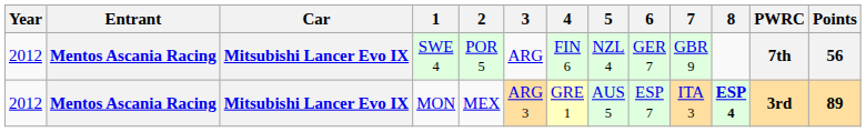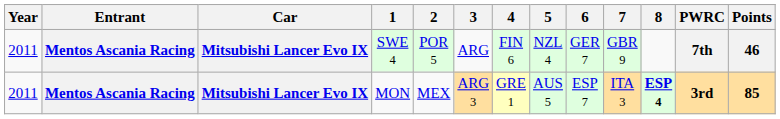SWE 4 | Year: 2012 -> 2011
SWE 4 | Points: 56 -> 46
MON | Year: 2012 -> 2011
MON | Points: 89 -> 85
